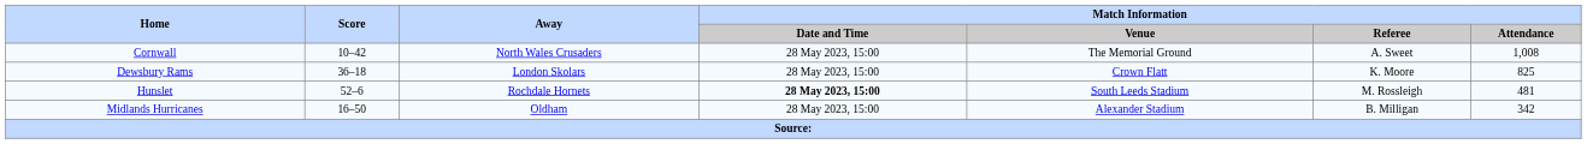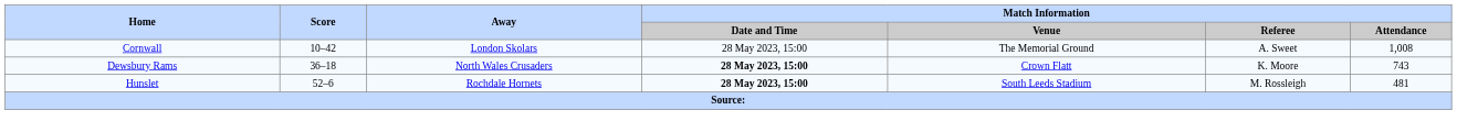Cornwall | Away: North Wales Crusaders -> London Skolars
Dewsbury Rams | Away: London Skolars -> North Wales Crusaders
Dewsbury Rams | Match Information / Date and Time: normal -> bold
Dewsbury Rams | Match Information / Attendance: 825 -> 743
- row: Midlands Hurricanes | 16–50 | Oldham | 28 May 2023, 15:00 | Alexander Stadium | B. Milligan | 342
